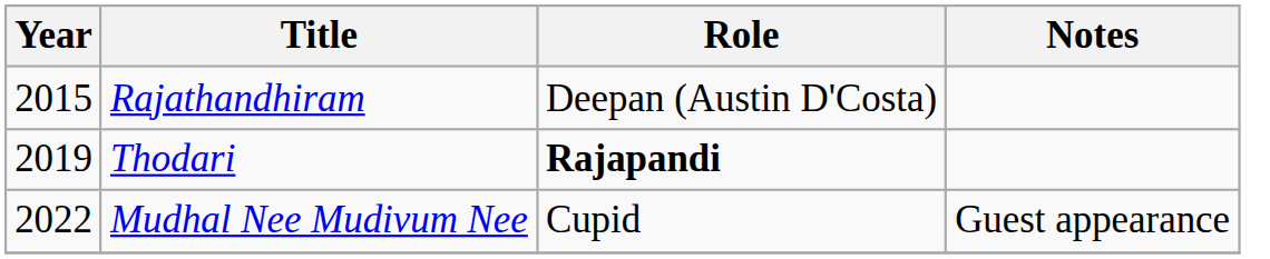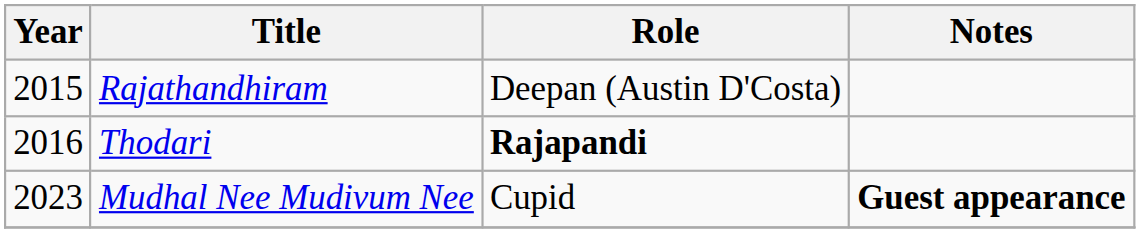Thodari | Year: 2019 -> 2016
Mudhal Nee Mudivum Nee | Year: 2022 -> 2023
Mudhal Nee Mudivum Nee | Notes: normal -> bold
